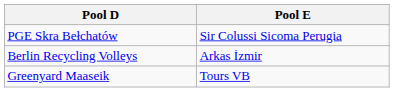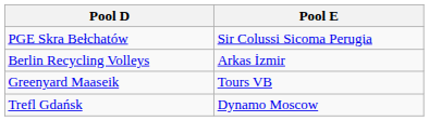+ row: Trefl Gdańsk | Dynamo Moscow
